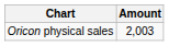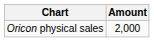Oricon physical sales | Amount: 2,003 -> 2,000
